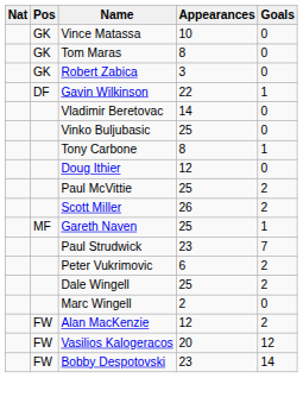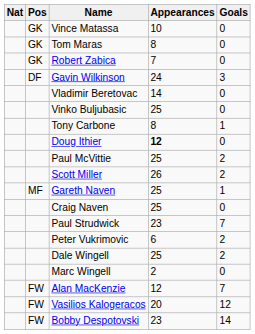Robert Zabica | Appearances: 3 -> 7
Gavin Wilkinson | Appearances: 22 -> 24
Gavin Wilkinson | Goals: 1 -> 3
Doug Ithier | Appearances: normal -> bold
+ row: Craig Naven | 25 | 0
Alan MacKenzie | Goals: 2 -> 7
